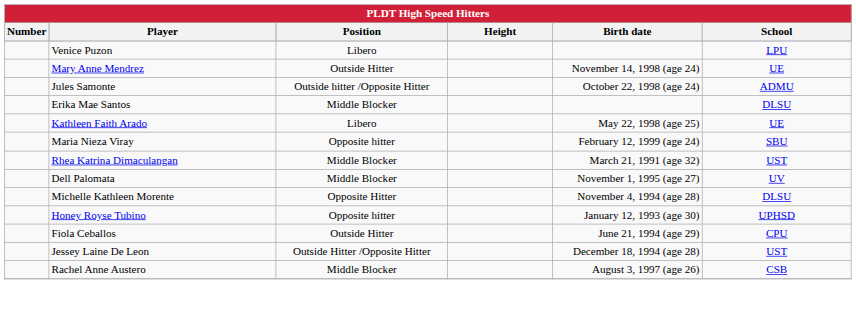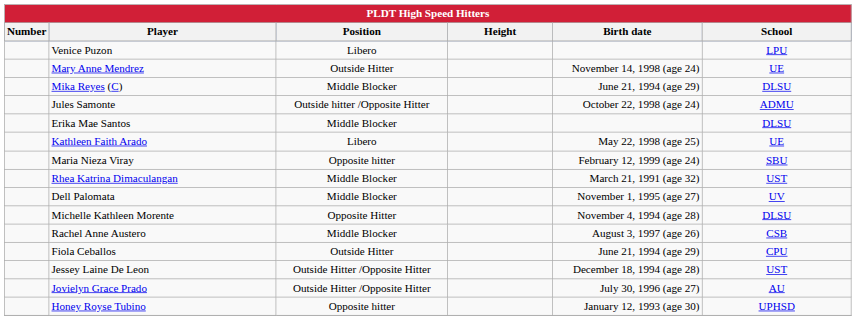+ row: Mika Reyes (C) | Middle Blocker | June 21, 1994 (age 29) | DLSU
rows swapped: Honey Royse Tubino <-> Rachel Anne Austero
+ row: Jovielyn Grace Prado | Outside Hitter /Opposite Hitter | July 30, 1996 (age 27) | AU
